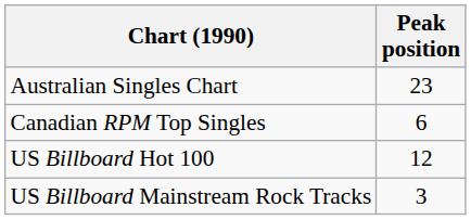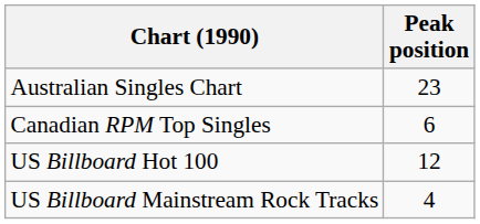US Billboard Mainstream Rock Tracks | Peak position: 3 -> 4
